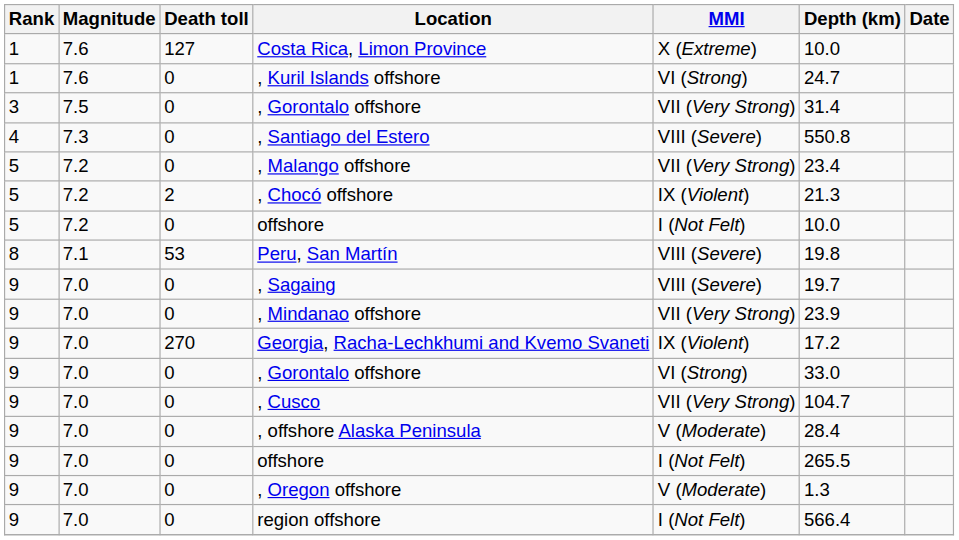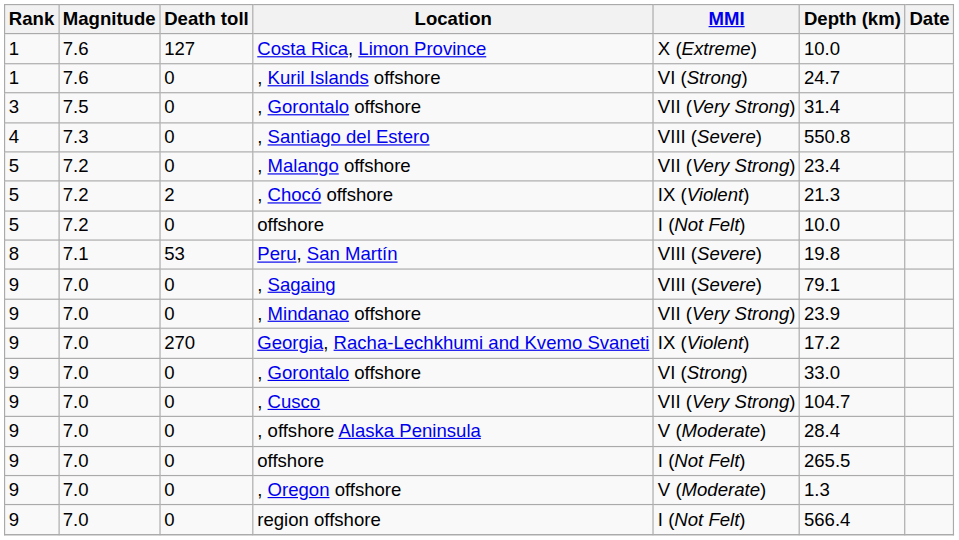, Sagaing | Depth (km): 19.7 -> 79.1
